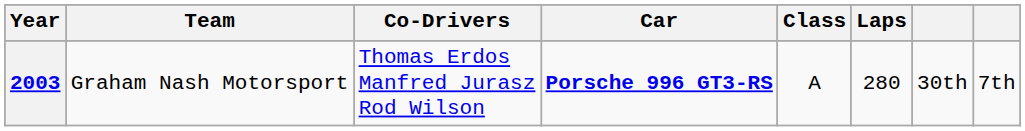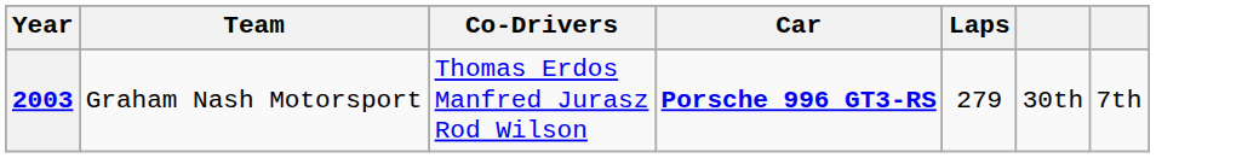- column: Class | A
2003 | Laps: 280 -> 279
